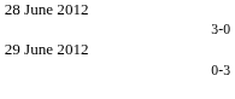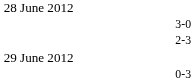+ row: 2-3
